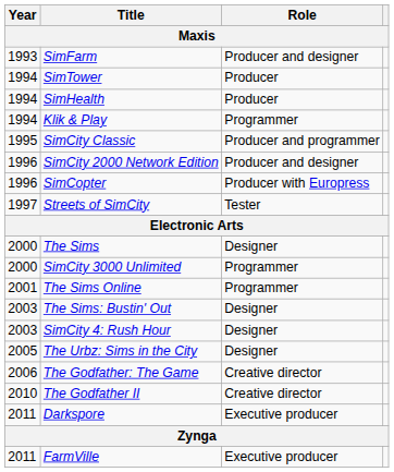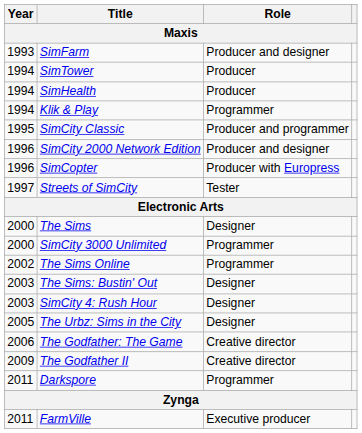The Sims Online | Year: 2001 -> 2002
The Godfather II | Year: 2010 -> 2009
Darkspore | Role: Executive producer -> Programmer
